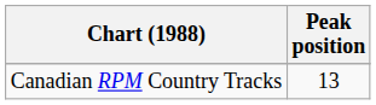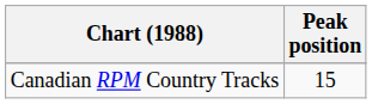Canadian RPM Country Tracks | Peak position: 13 -> 15
